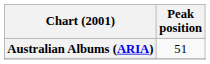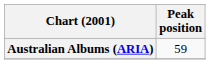Australian Albums (ARIA) | Peak position: 51 -> 59
